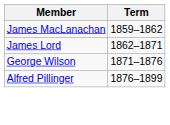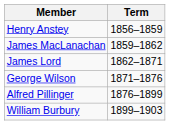+ row: Henry Anstey | 1856–1859
+ row: William Burbury | 1899–1903
